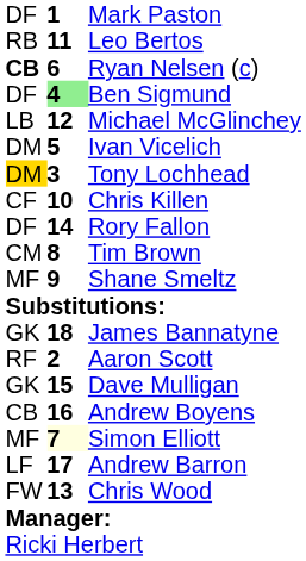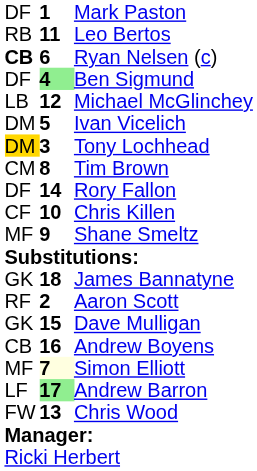rows swapped: Tim Brown <-> Chris Killen
Andrew Barron | column 2: no background -> lightgreen background
